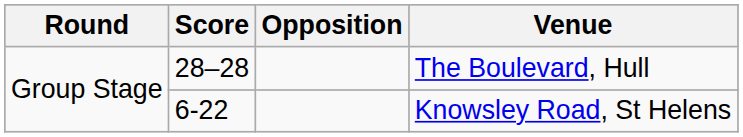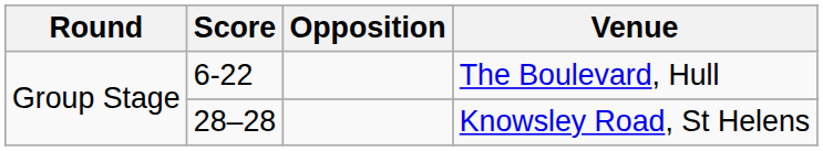The Boulevard, Hull | Score: 28–28 -> 6-22
Knowsley Road, St Helens | Score: 6-22 -> 28–28
